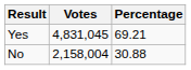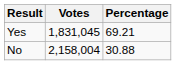Yes | Votes: 4,831,045 -> 1,831,045
